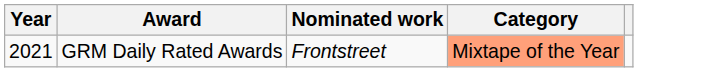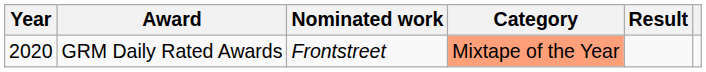+ column: Result
GRM Daily Rated Awards | Year: 2021 -> 2020
